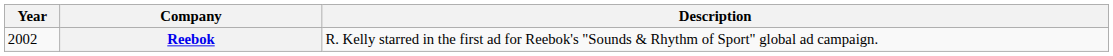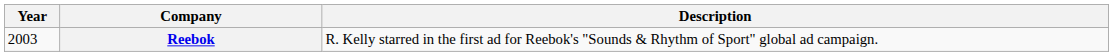Reebok | Year: 2002 -> 2003
